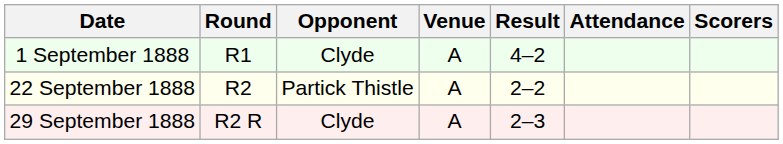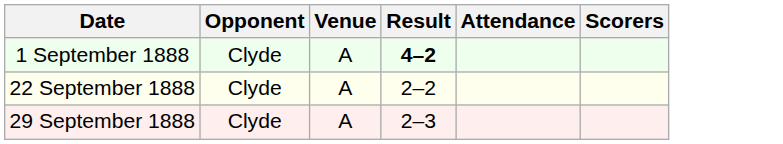- column: Round | R1 | R2 | R2 R
1 September 1888 | Result: normal -> bold
22 September 1888 | Opponent: Partick Thistle -> Clyde
